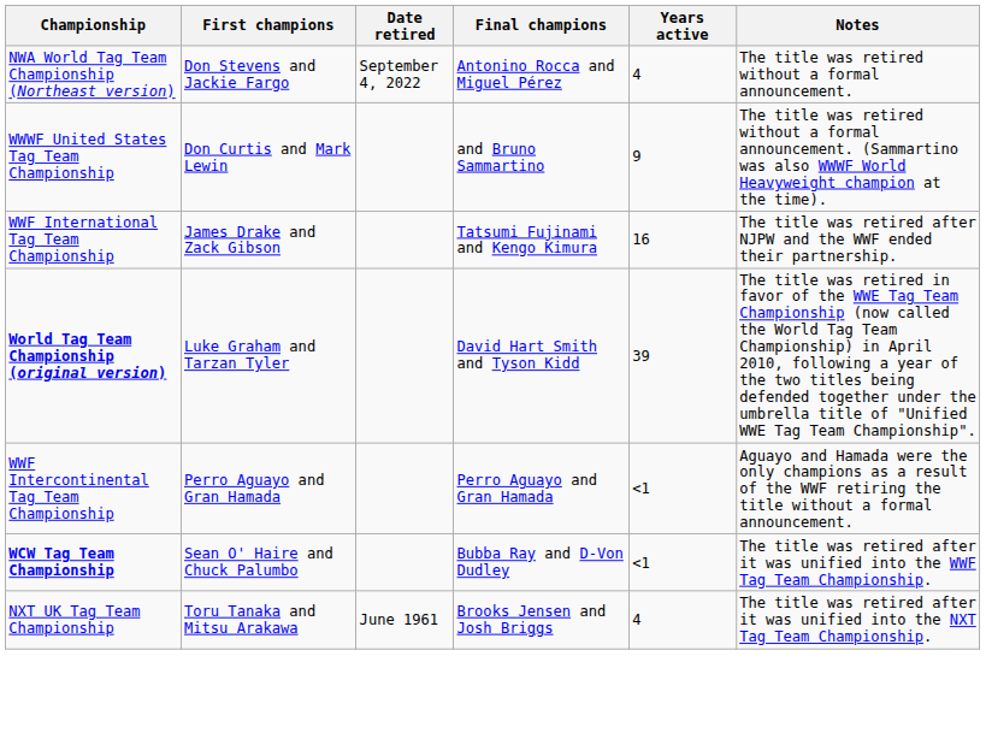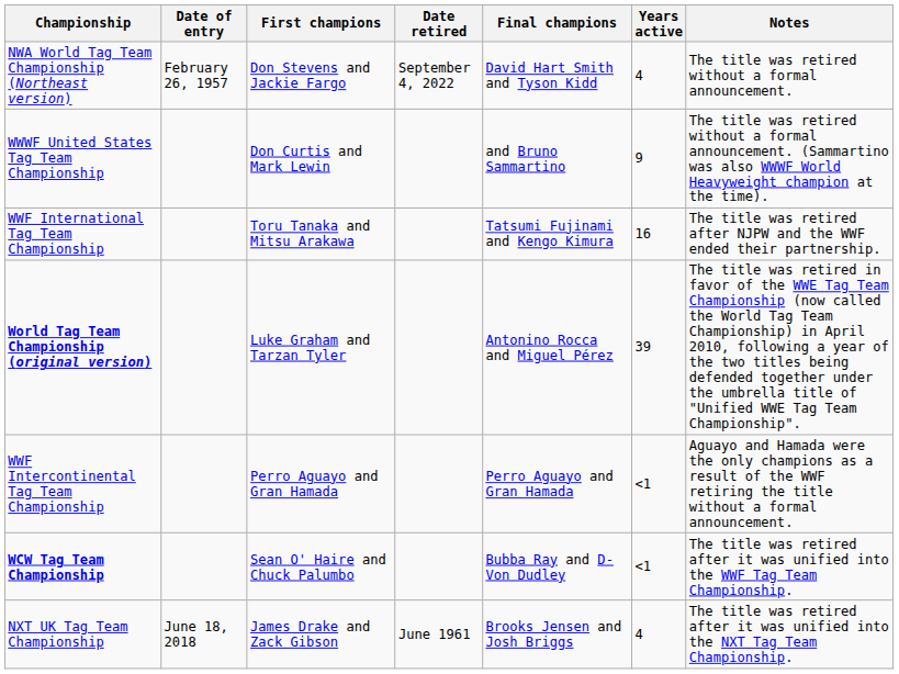+ column: Date of entry | February 26, 1957 | June 18, 2018
NWA World Tag Team Championship (Northeast version) | Final champions: Antonino Rocca and Miguel Pérez -> David Hart Smith and Tyson Kidd
WWF International Tag Team Championship | First champions: James Drake and Zack Gibson -> Toru Tanaka and Mitsu Arakawa
World Tag Team Championship (original version) | Final champions: David Hart Smith and Tyson Kidd -> Antonino Rocca and Miguel Pérez
NXT UK Tag Team Championship | First champions: Toru Tanaka and Mitsu Arakawa -> James Drake and Zack Gibson
